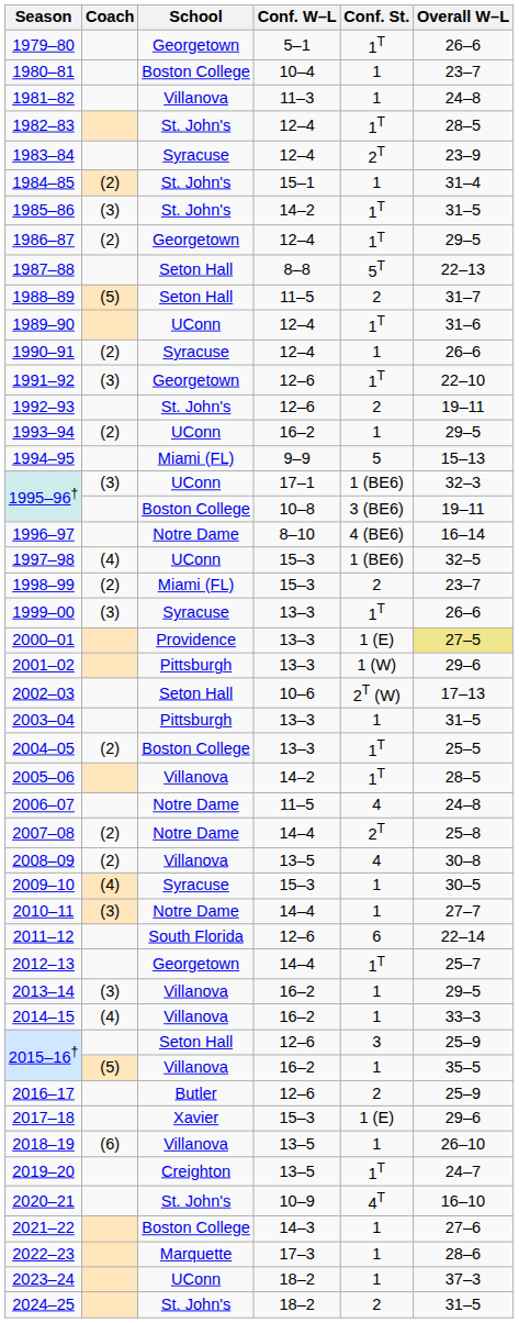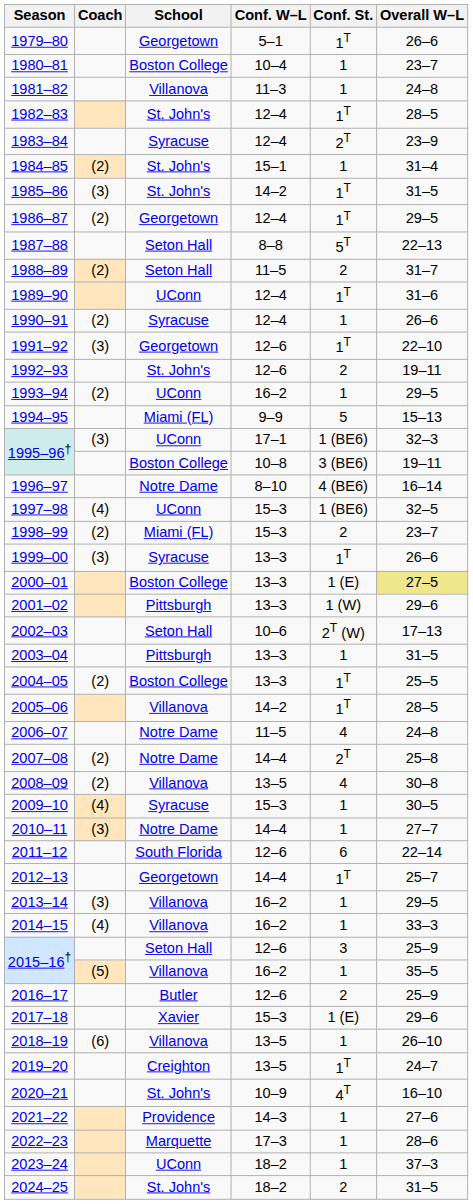1988–89 | Coach: (5) -> (2)
2000–01 | School: Providence -> Boston College
2021–22 | School: Boston College -> Providence
